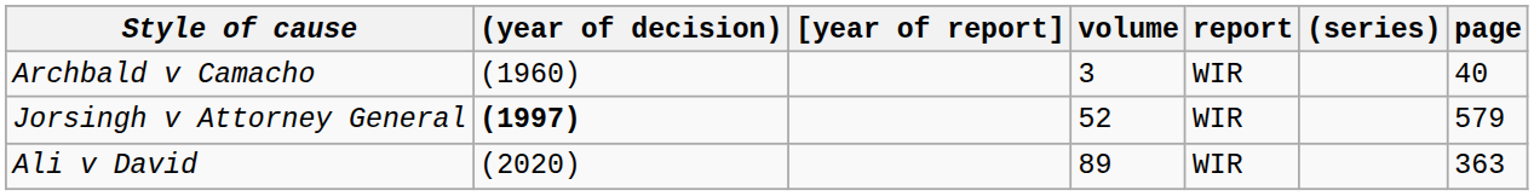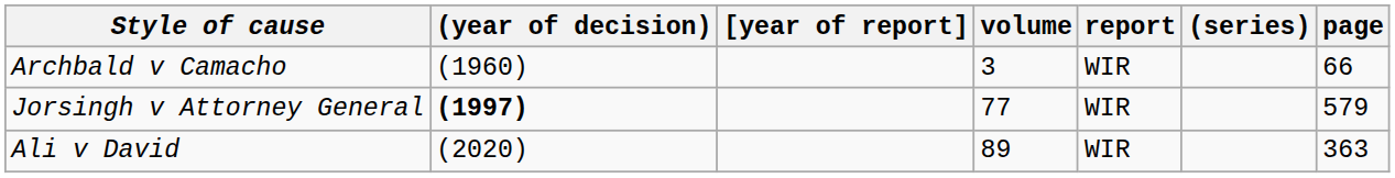Archbald v Camacho | page: 40 -> 66
Jorsingh v Attorney General | volume: 52 -> 77
